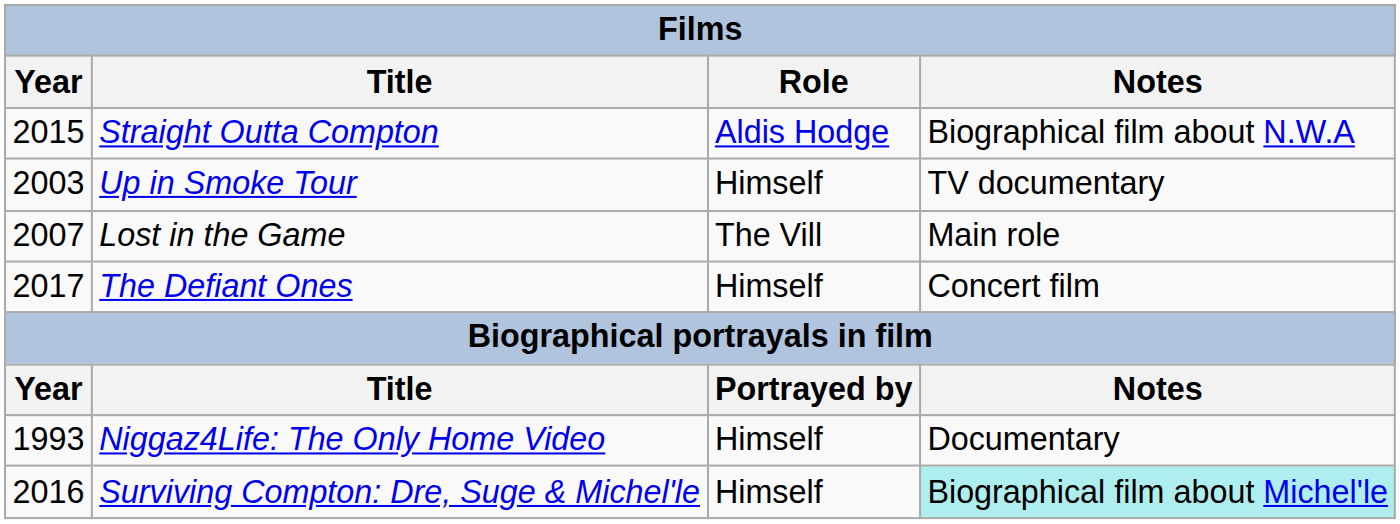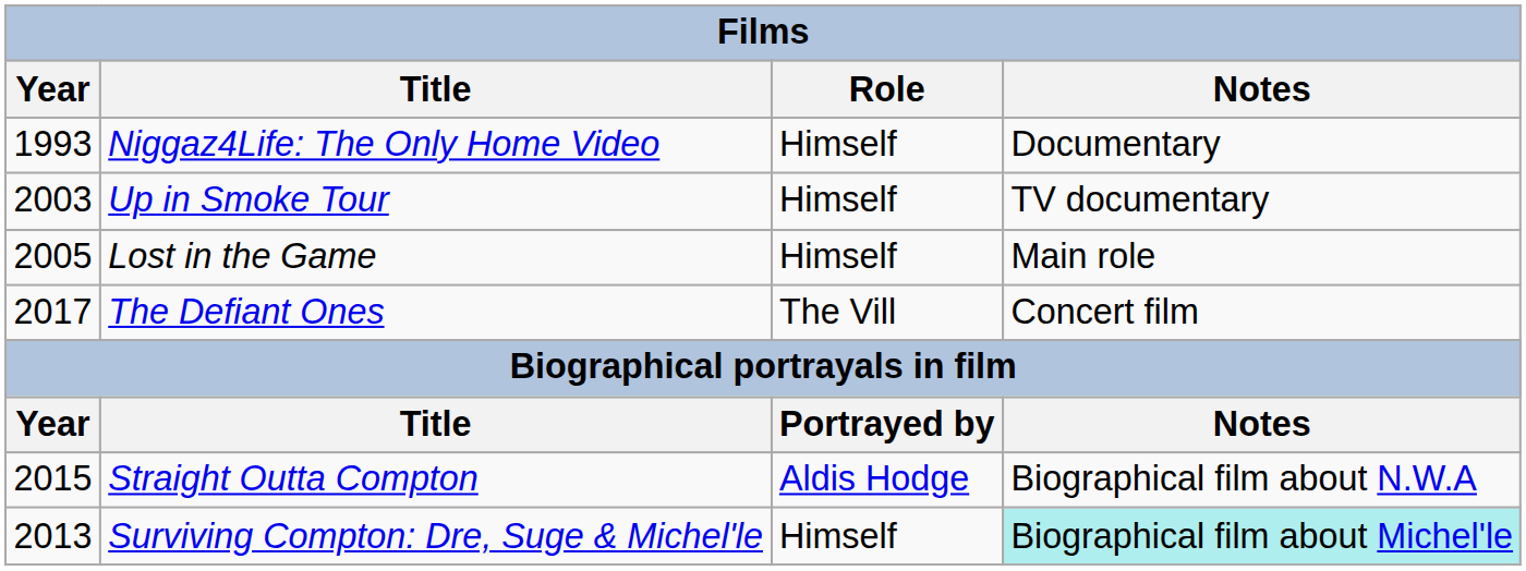rows swapped: Niggaz4Life: The Only Home Video <-> Straight Outta Compton
Lost in the Game | Year: 2007 -> 2005
Lost in the Game | Role: The Vill -> Himself
The Defiant Ones | Role: Himself -> The Vill
Surviving Compton: Dre, Suge & Michel'le | Year: 2016 -> 2013
